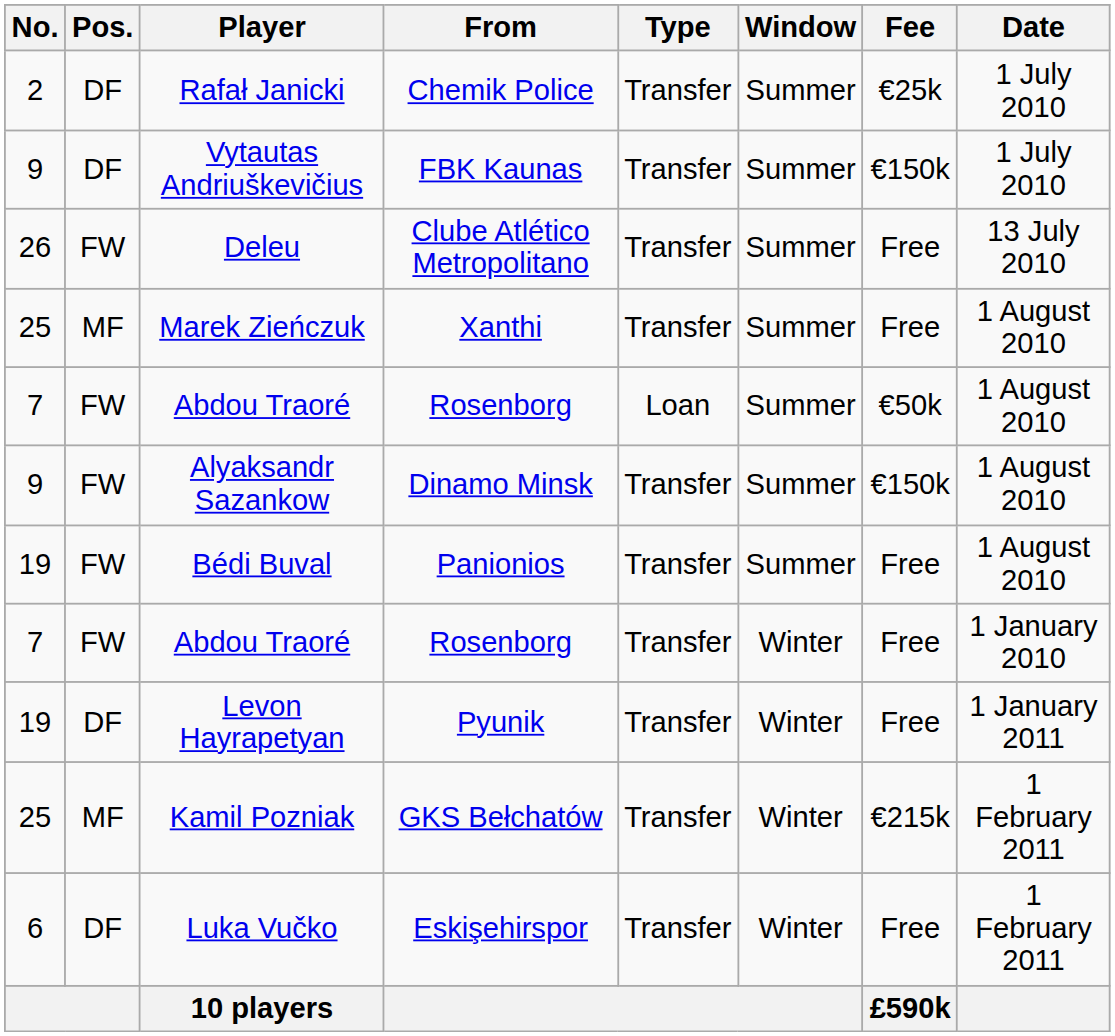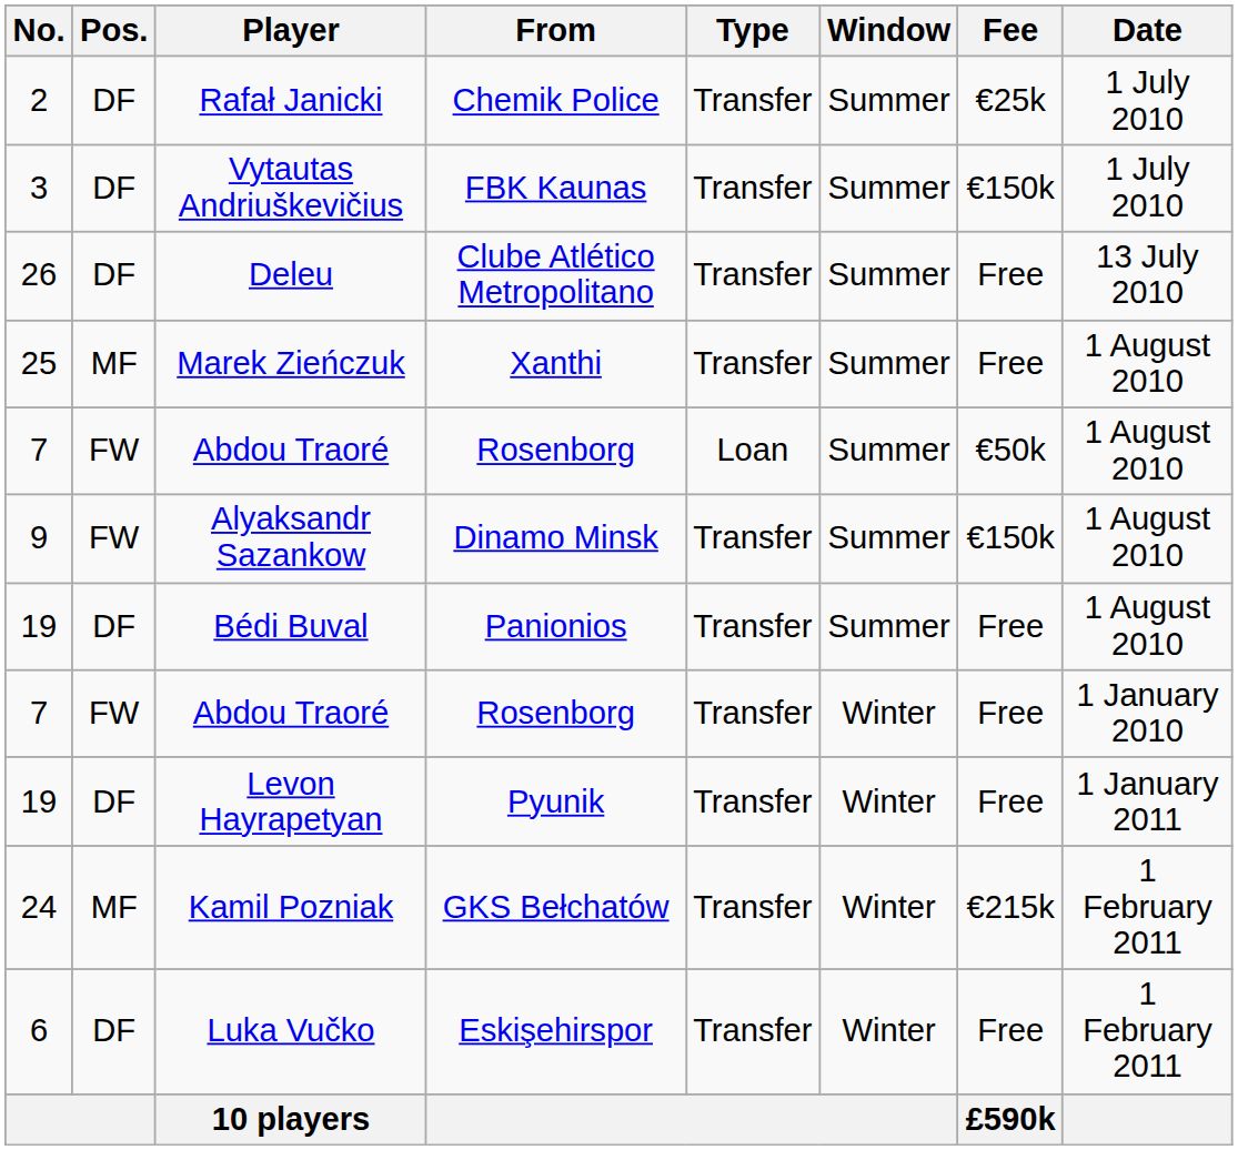Vytautas Andriuškevičius | No.: 9 -> 3
Deleu | Pos.: FW -> DF
Bédi Buval | Pos.: FW -> DF
Kamil Pozniak | No.: 25 -> 24
